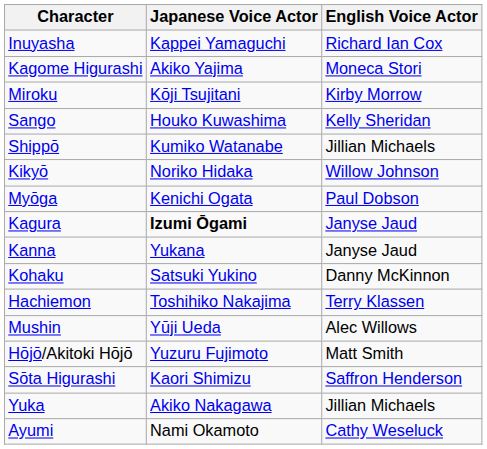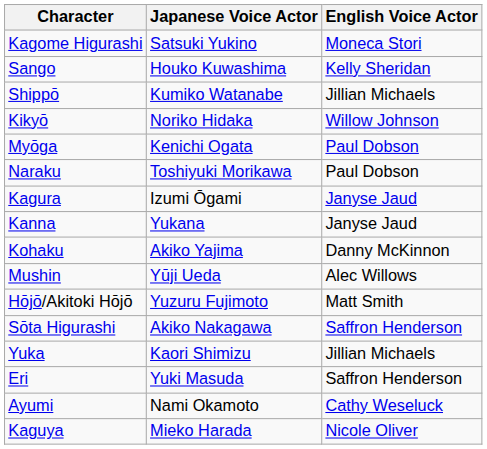- row: Inuyasha | Kappei Yamaguchi | Richard Ian Cox
Kagome Higurashi | Japanese Voice Actor: Akiko Yajima -> Satsuki Yukino
- row: Miroku | Kōji Tsujitani | Kirby Morrow
+ row: Naraku | Toshiyuki Morikawa | Paul Dobson
Kagura | Japanese Voice Actor: bold -> normal
Kohaku | Japanese Voice Actor: Satsuki Yukino -> Akiko Yajima
- row: Hachiemon | Toshihiko Nakajima | Terry Klassen
Sōta Higurashi | Japanese Voice Actor: Kaori Shimizu -> Akiko Nakagawa
Yuka | Japanese Voice Actor: Akiko Nakagawa -> Kaori Shimizu
+ row: Eri | Yuki Masuda | Saffron Henderson
+ row: Kaguya | Mieko Harada | Nicole Oliver
